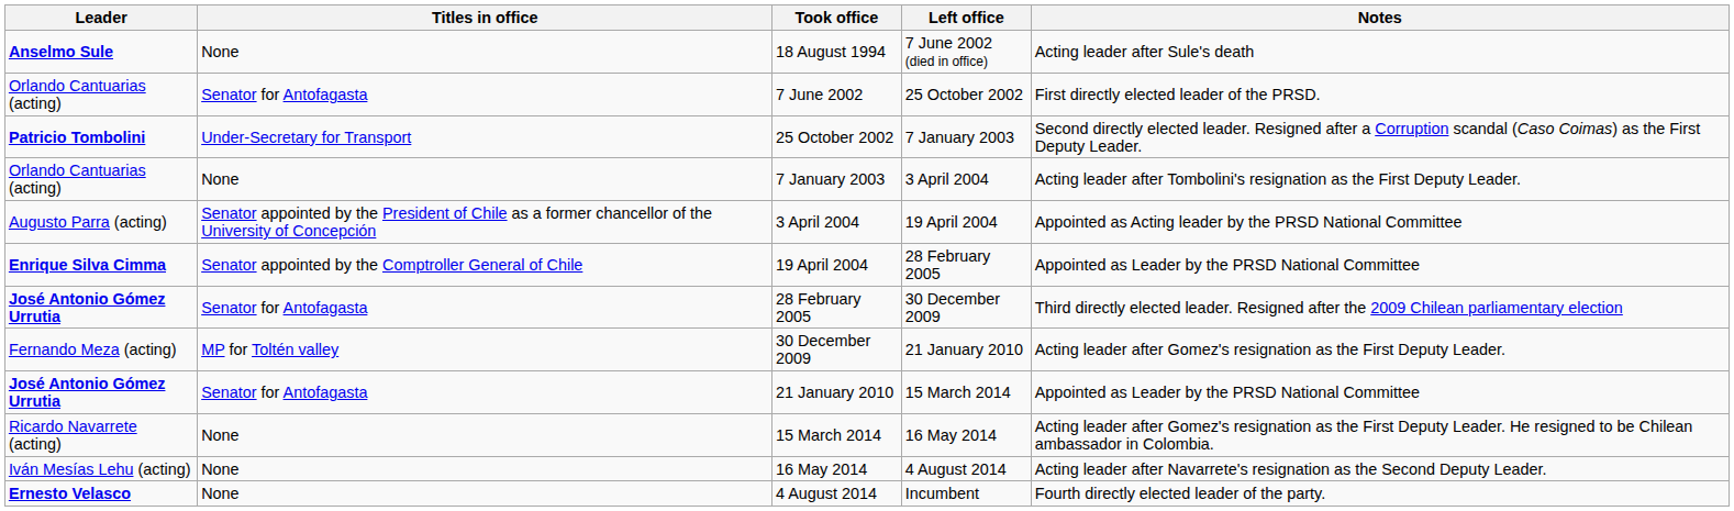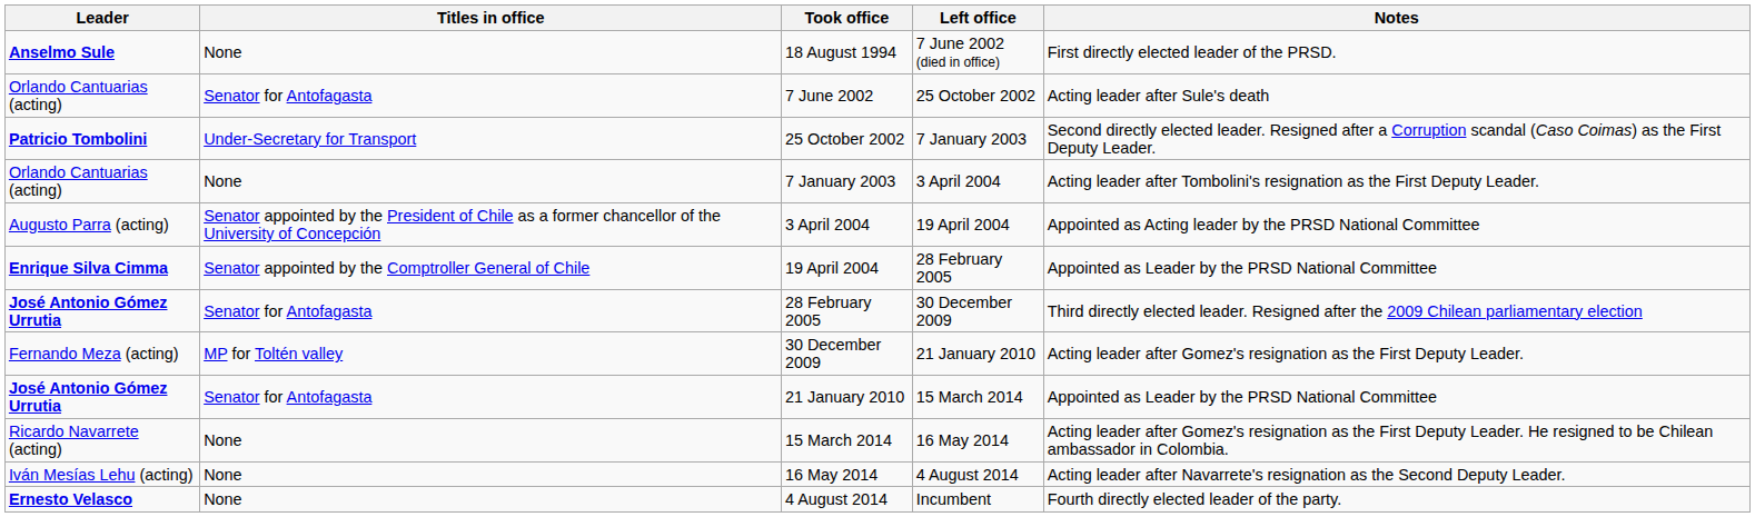18 August 1994 | Notes: Acting leader after Sule's death -> First directly elected leader of the PRSD.
7 June 2002 | Notes: First directly elected leader of the PRSD. -> Acting leader after Sule's death
